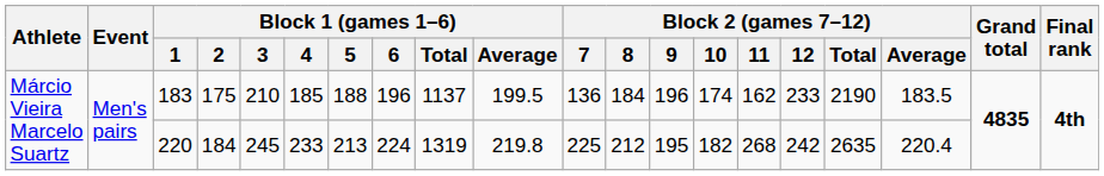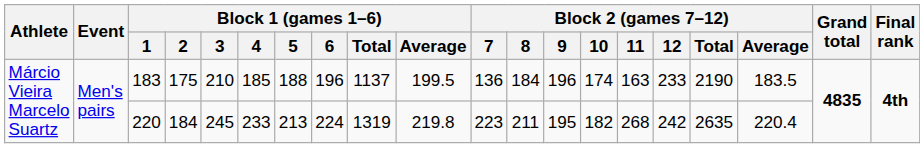183 | Block 2 (games 7–12) / 11: 162 -> 163
220 | Block 2 (games 7–12) / 7: 225 -> 223
220 | Block 2 (games 7–12) / 8: 212 -> 211
